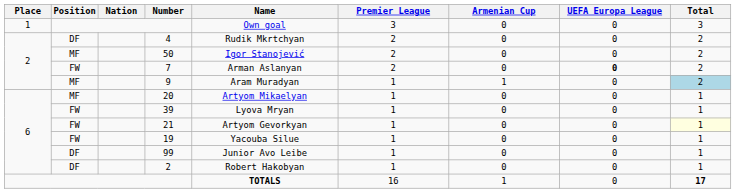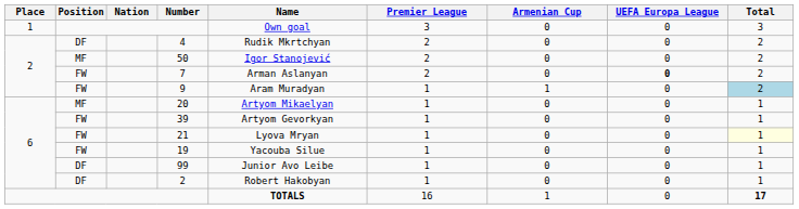9 | Position: MF -> FW
39 | Name: Lyova Mryan -> Artyom Gevorkyan
21 | Name: Artyom Gevorkyan -> Lyova Mryan
